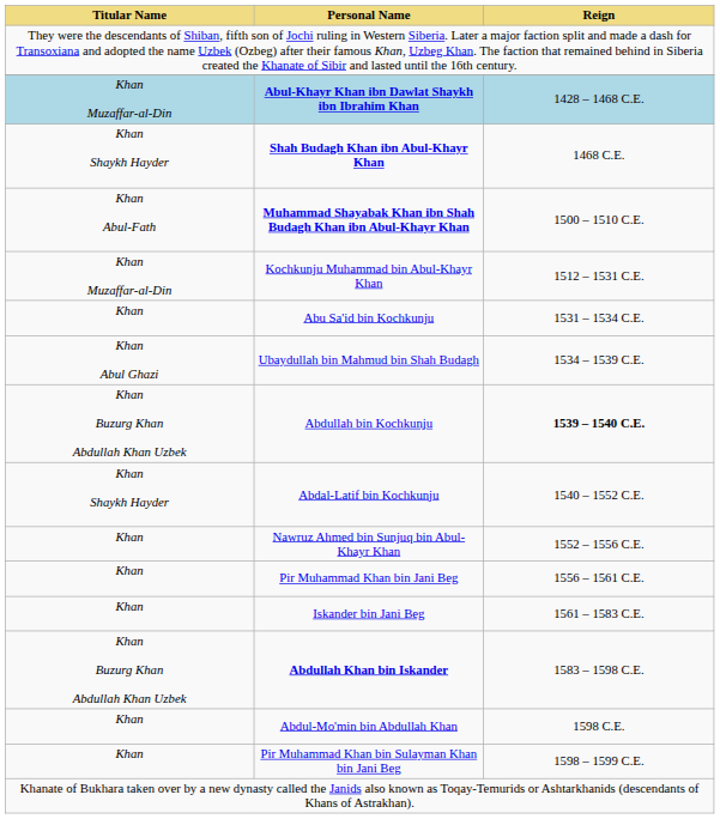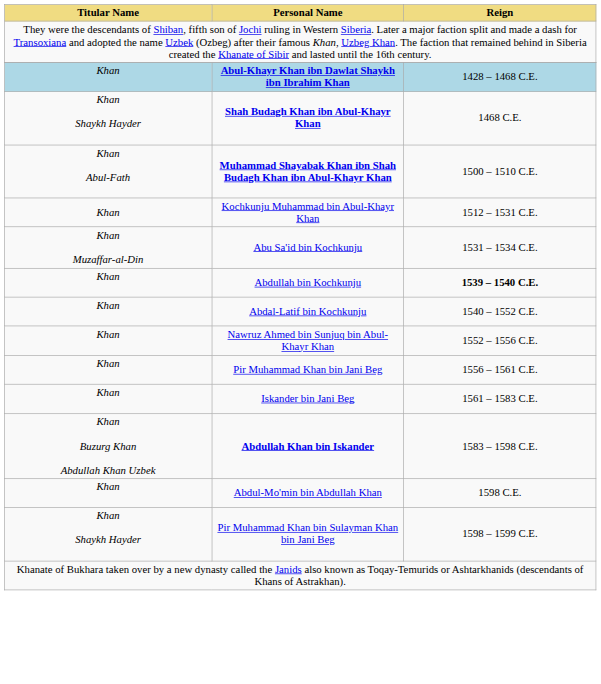Abul-Khayr Khan ibn Dawlat Shaykh ibn Ibrahim Khan | Titular Name: Khan Muzaffar-al-Din -> Khan
Kochkunju Muhammad bin Abul-Khayr Khan | Titular Name: Khan Muzaffar-al-Din -> Khan
Abu Sa'id bin Kochkunju | Titular Name: Khan -> Khan Muzaffar-al-Din
- row: Khan Abul Ghazi | Ubaydullah bin Mahmud bin Shah Budagh | 1534 – 1539 C.E.
Abdullah bin Kochkunju | Titular Name: Khan Buzurg Khan Abdullah Khan Uzbek -> Khan
Abdal-Latif bin Kochkunju | Titular Name: Khan Shaykh Hayder -> Khan
Pir Muhammad Khan bin Sulayman Khan bin Jani Beg | Titular Name: Khan -> Khan Shaykh Hayder
